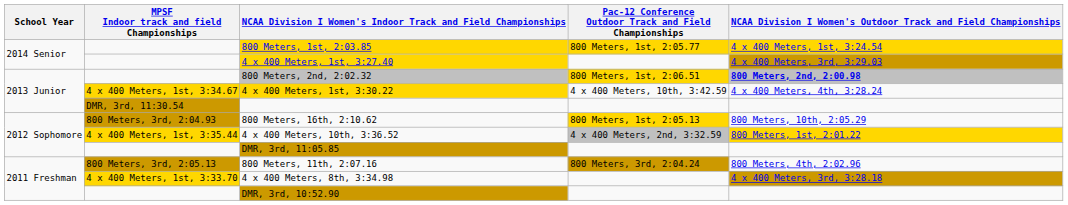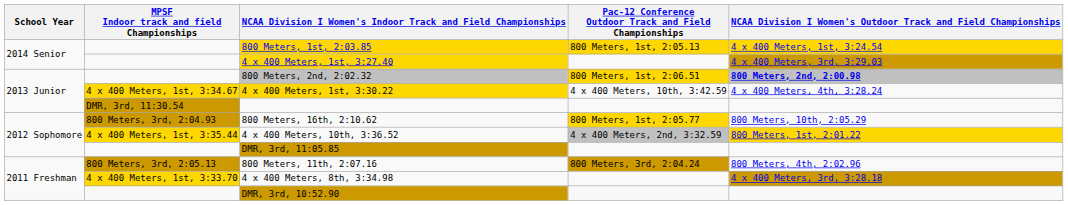800 Meters, 1st, 2:03.85 | Pac-12 Conference Outdoor Track and Field Championships: 800 Meters, 1st, 2:05.77 -> 800 Meters, 1st, 2:05.13
800 Meters, 16th, 2:10.62 | Pac-12 Conference Outdoor Track and Field Championships: 800 Meters, 1st, 2:05.13 -> 800 Meters, 1st, 2:05.77
